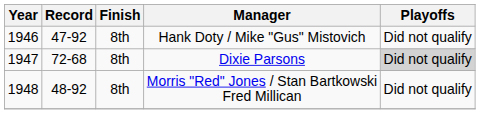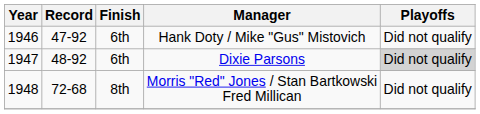Hank Doty / Mike "Gus" Mistovich | Finish: 8th -> 6th
Dixie Parsons | Record: 72-68 -> 48-92
Dixie Parsons | Finish: 8th -> 6th
Morris "Red" Jones / Stan Bartkowski Fred Millican | Record: 48-92 -> 72-68
